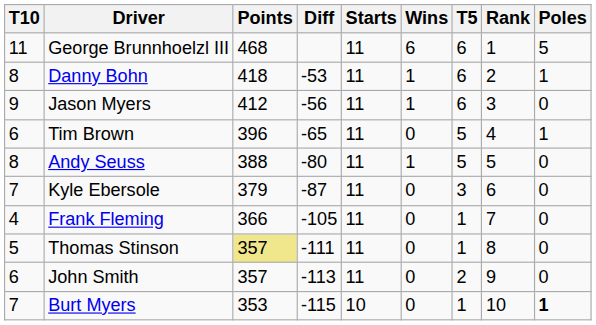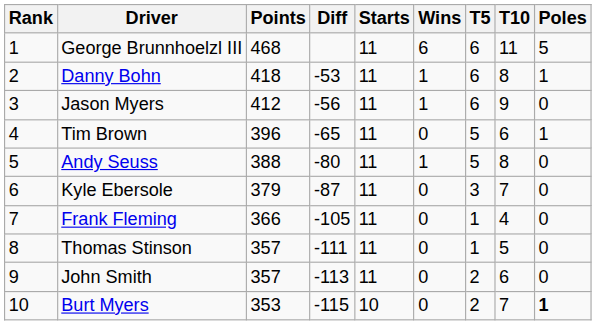columns swapped: Rank <-> T10
Thomas Stinson | Points: khaki background -> no background
Burt Myers | T5: 1 -> 2
